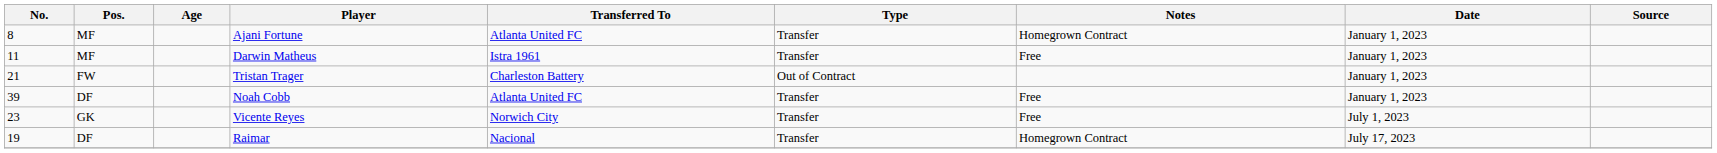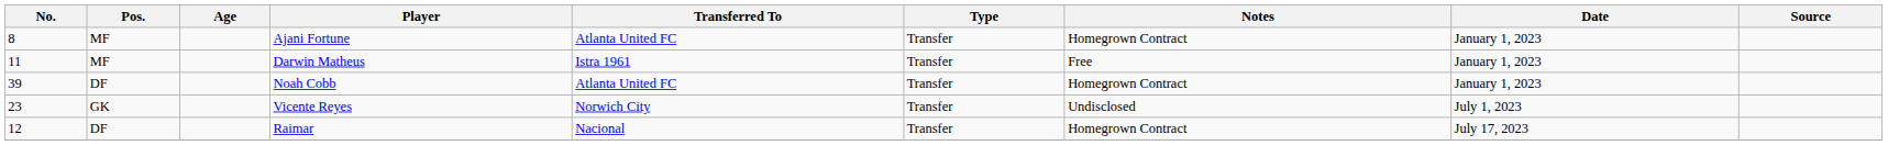- row: 21 | FW | Tristan Trager | Charleston Battery | Out of Contract | January 1, 2023
Noah Cobb | Notes: Free -> Homegrown Contract
Vicente Reyes | Notes: Free -> Undisclosed
Raimar | No.: 19 -> 12
